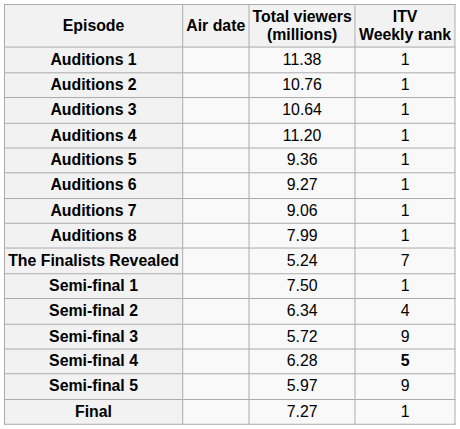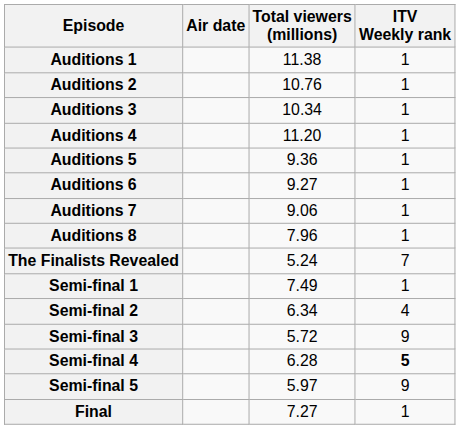Auditions 3 | Total viewers (millions): 10.64 -> 10.34
Auditions 8 | Total viewers (millions): 7.99 -> 7.96
Semi-final 1 | Total viewers (millions): 7.50 -> 7.49
